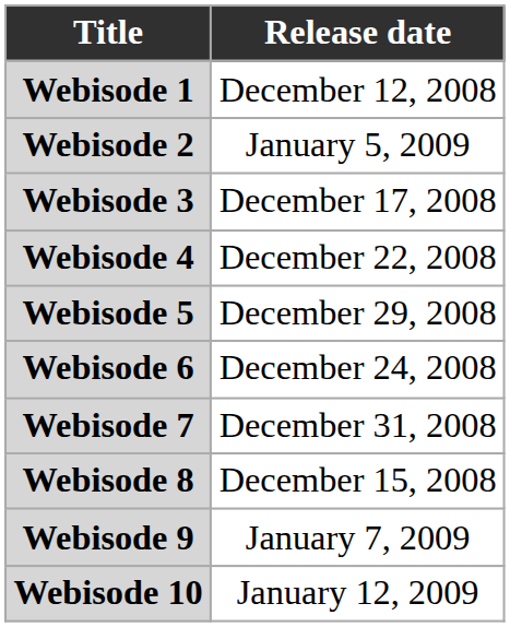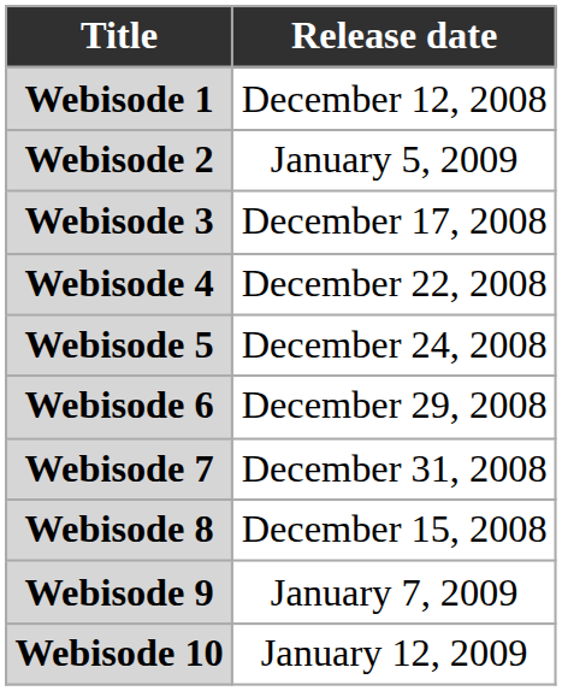Webisode 5 | Release date: December 29, 2008 -> December 24, 2008
Webisode 6 | Release date: December 24, 2008 -> December 29, 2008
